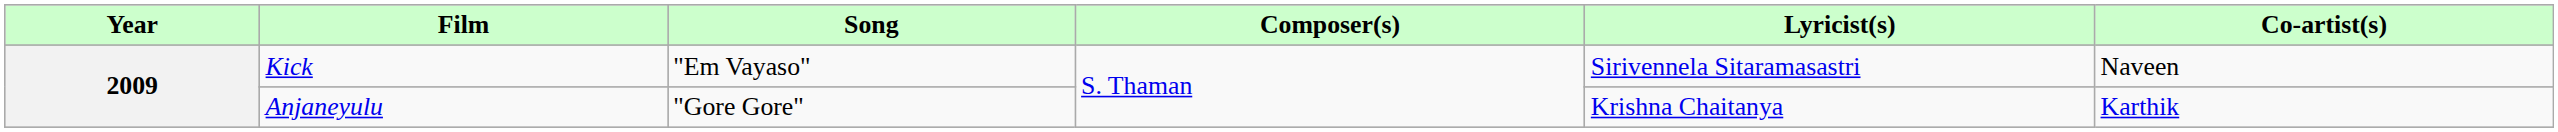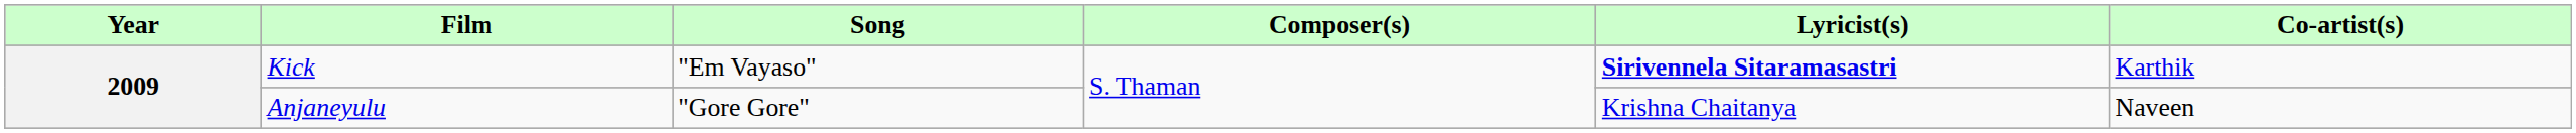Kick | Lyricist(s): normal -> bold
Kick | Co-artist(s): Naveen -> Karthik
Anjaneyulu | Co-artist(s): Karthik -> Naveen
